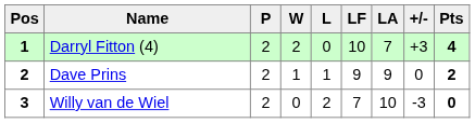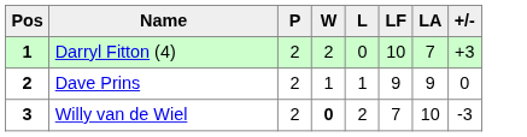- column: Pts | 4 | 2 | 0
Willy van de Wiel | W: normal -> bold
